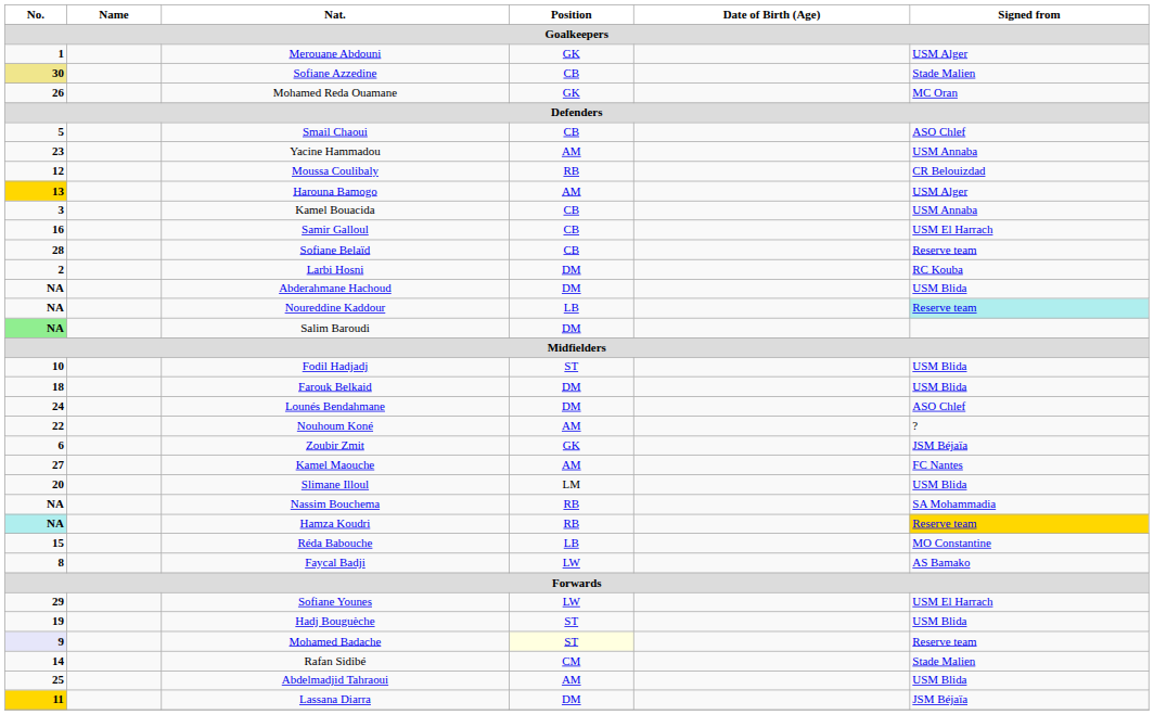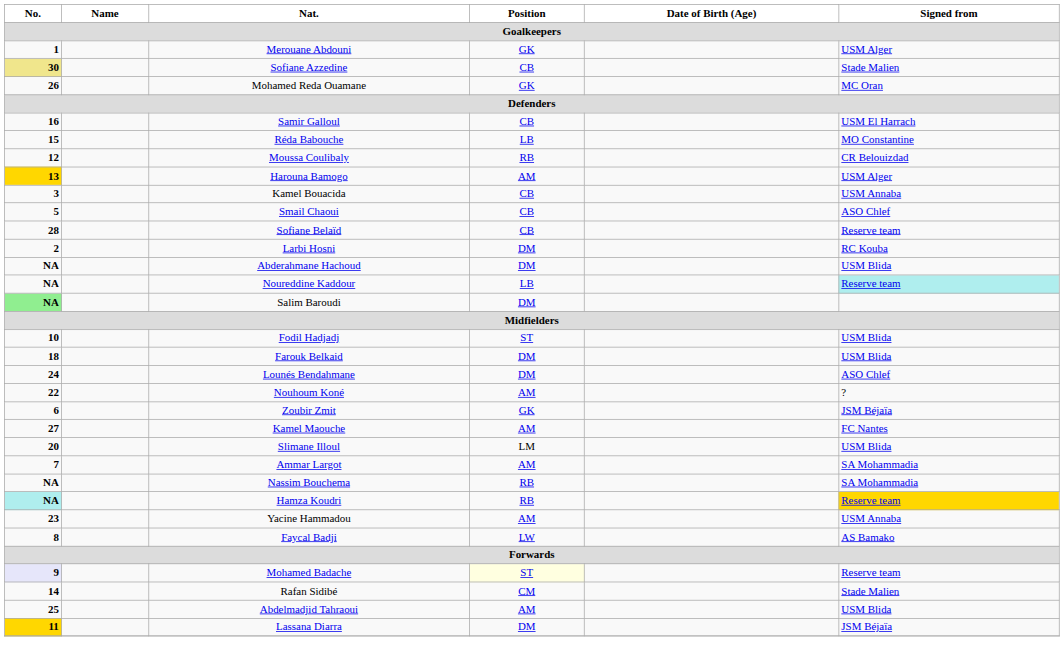rows swapped: Smail Chaoui <-> Samir Galloul
rows swapped: Réda Babouche <-> Yacine Hammadou
+ row: 7 | Ammar Largot | AM | SA Mohammadia
- row: 29 | Sofiane Younes | LW | USM El Harrach
- row: 19 | Hadj Bouguèche | ST | USM Blida
